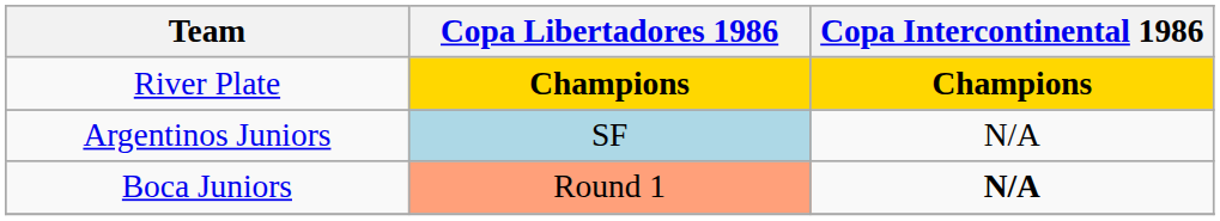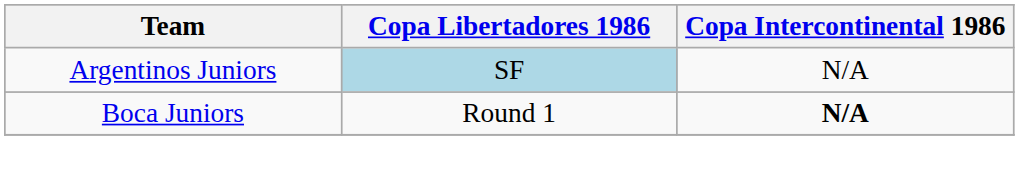- row: River Plate | Champions | Champions
Boca Juniors | Copa Libertadores 1986: lightsalmon background -> no background
